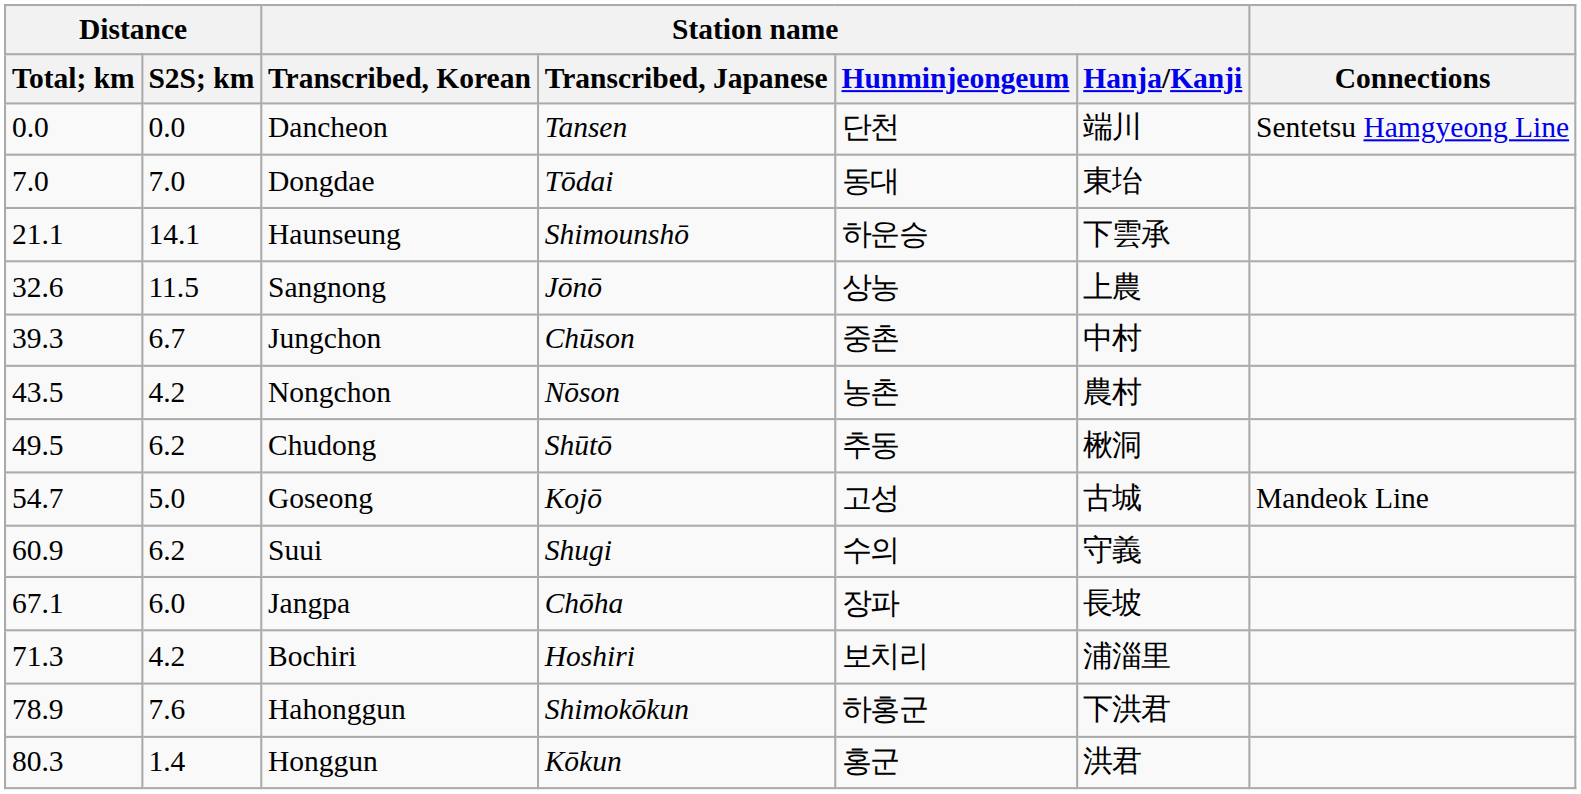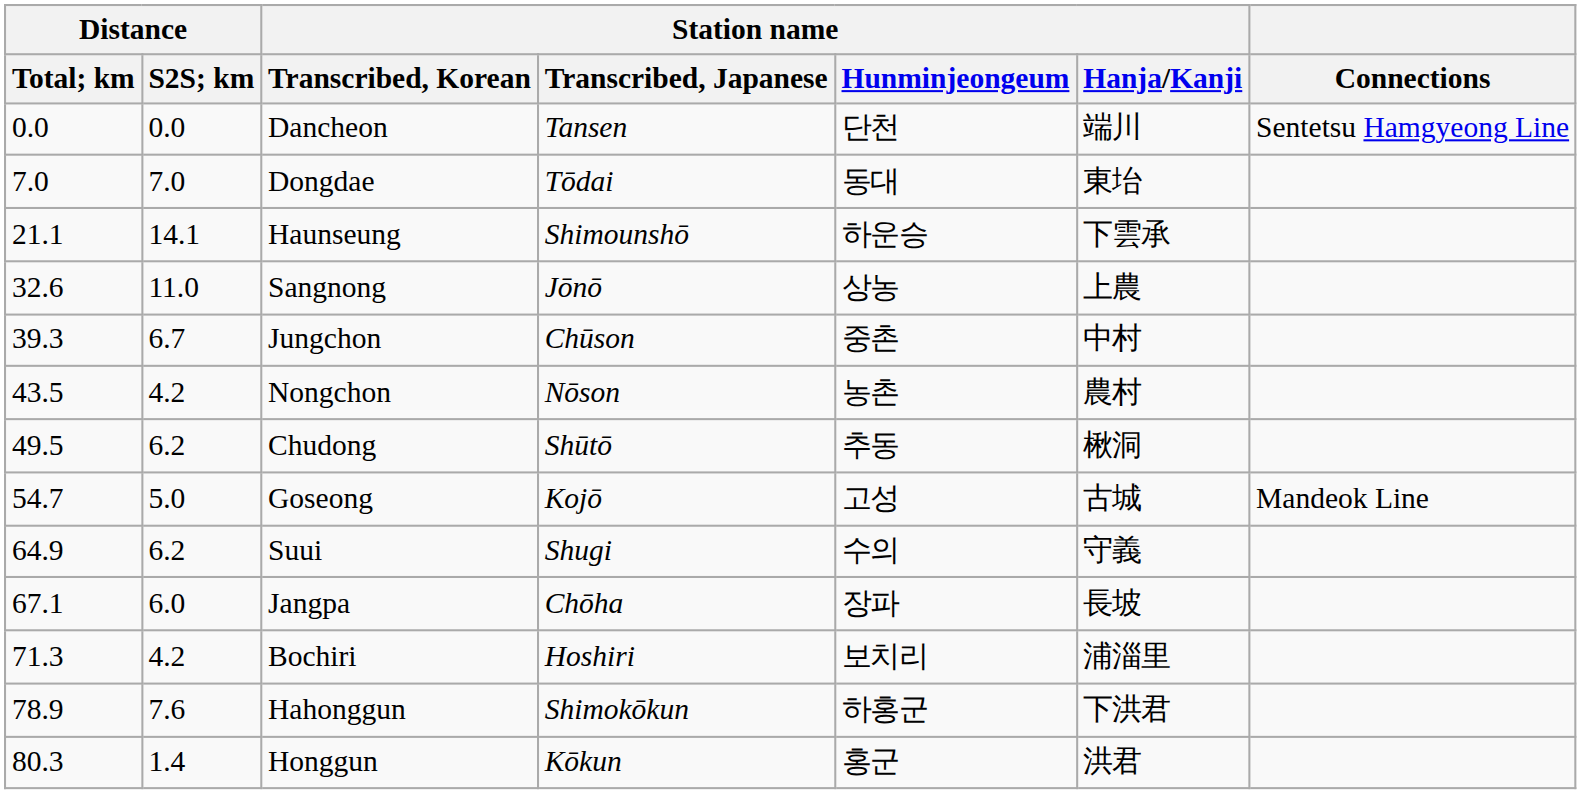Sangnong | Distance / S2S; km: 11.5 -> 11.0
Suui | Distance / Total; km: 60.9 -> 64.9
